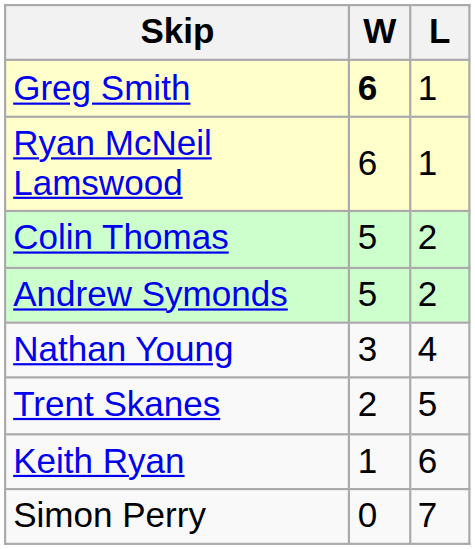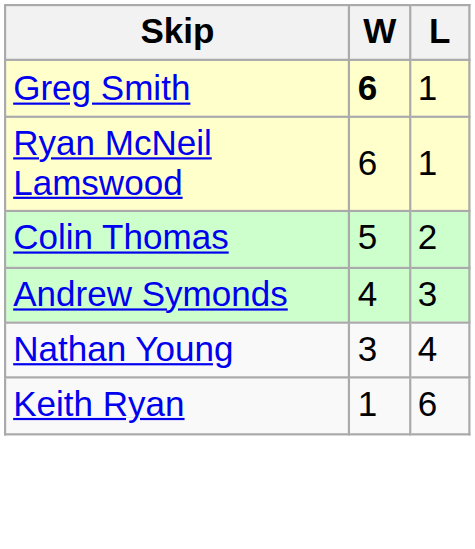Andrew Symonds | W: 5 -> 4
Andrew Symonds | L: 2 -> 3
- row: Trent Skanes | 2 | 5
- row: Simon Perry | 0 | 7
